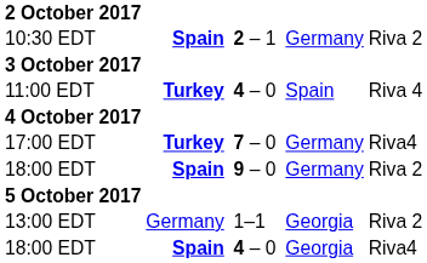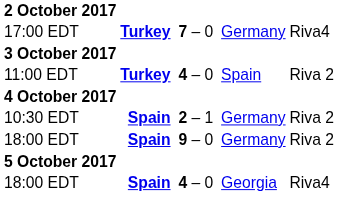rows swapped: 17:00 EDT <-> 10:30 EDT
11:00 EDT | column 7: Riva 4 -> Riva 2
- row: 13:00 EDT | Germany | 1–1 | Georgia | Riva 2
